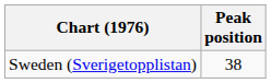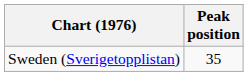Sweden (Sverigetopplistan) | Peak position: 38 -> 35
